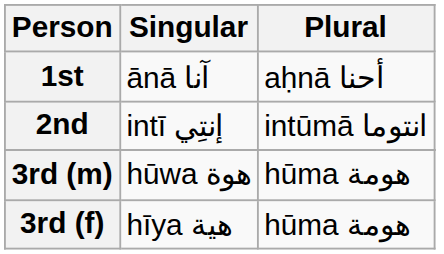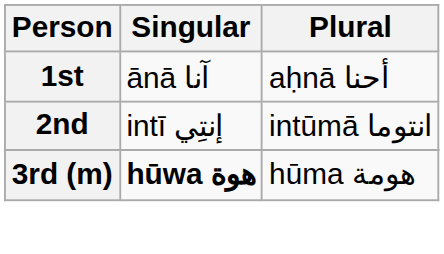3rd (m) | Singular: normal -> bold
- row: 3rd (f) | hīya هية | hūma هومة
